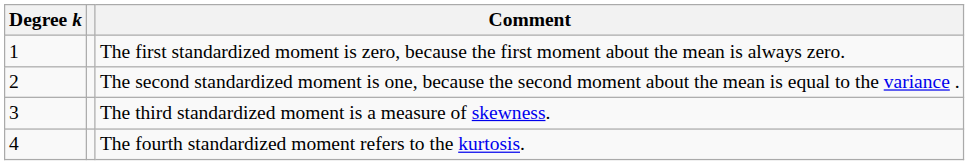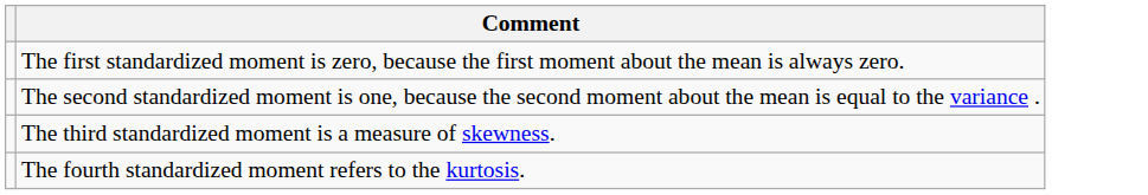- column: Degree k | 1 | 2 | 3 | 4
